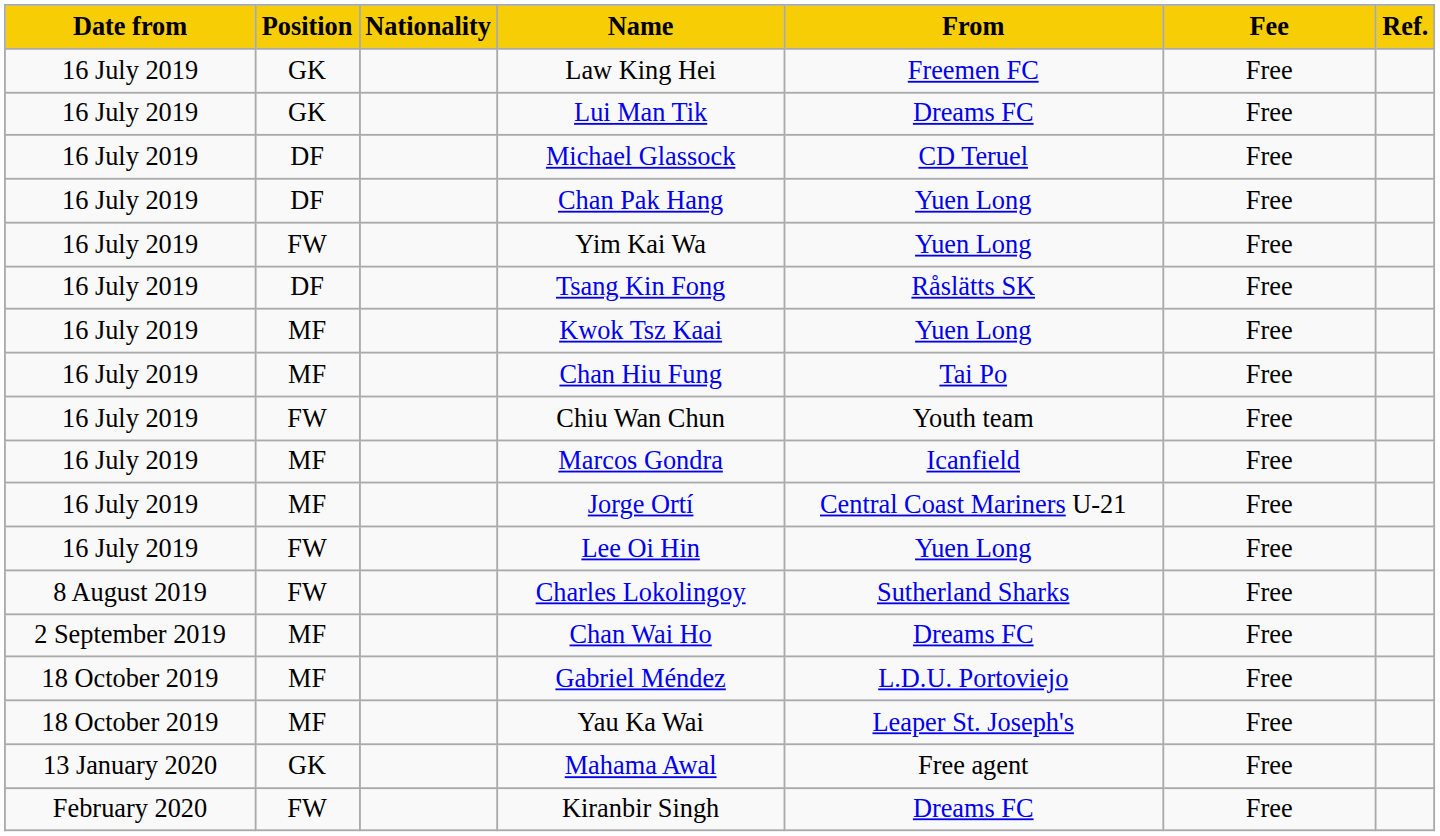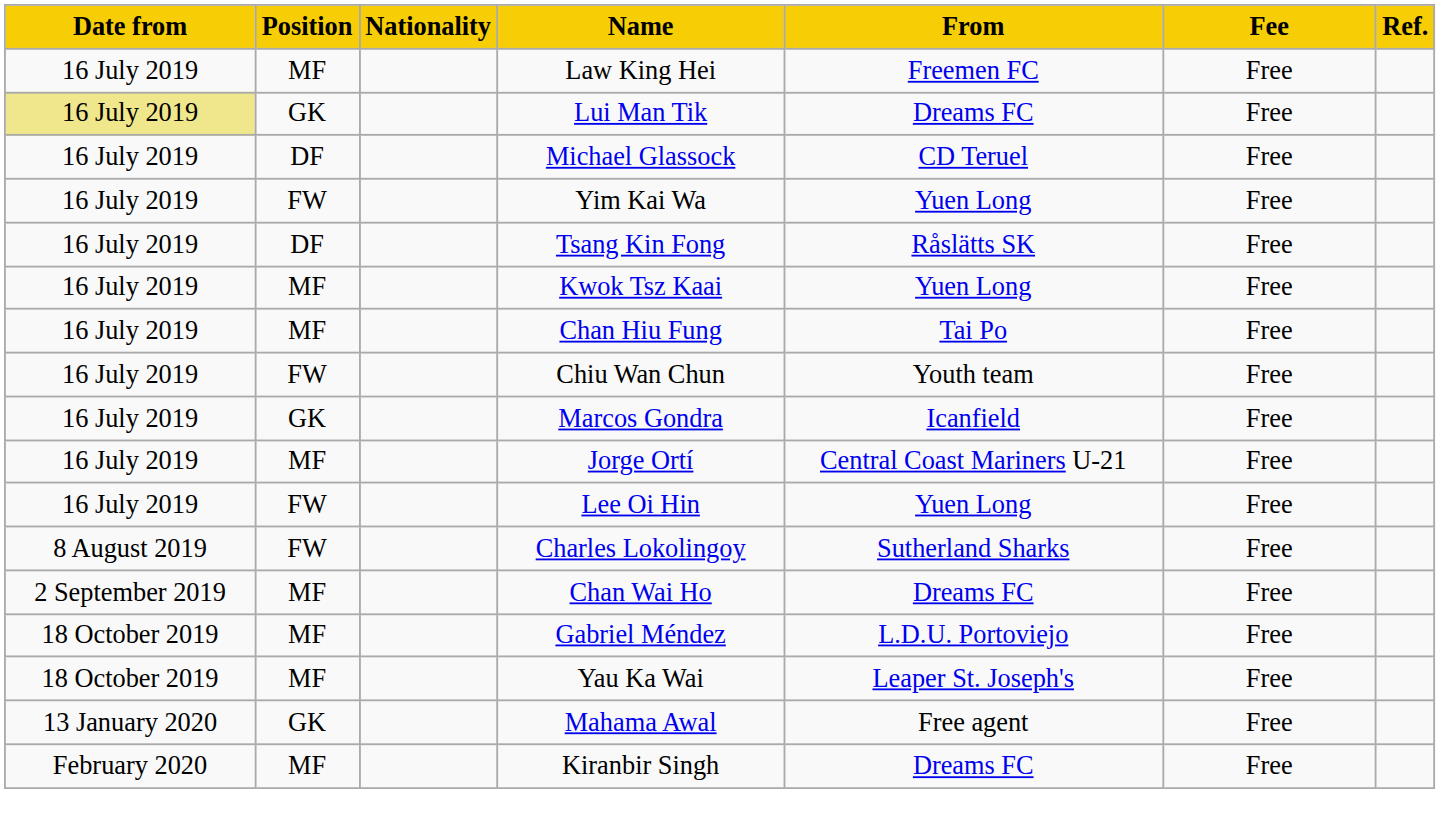Law King Hei | Position: GK -> MF
Lui Man Tik | Date from: no background -> khaki background
- row: 16 July 2019 | DF | Chan Pak Hang | Yuen Long | Free
Marcos Gondra | Position: MF -> GK
Kiranbir Singh | Position: FW -> MF
